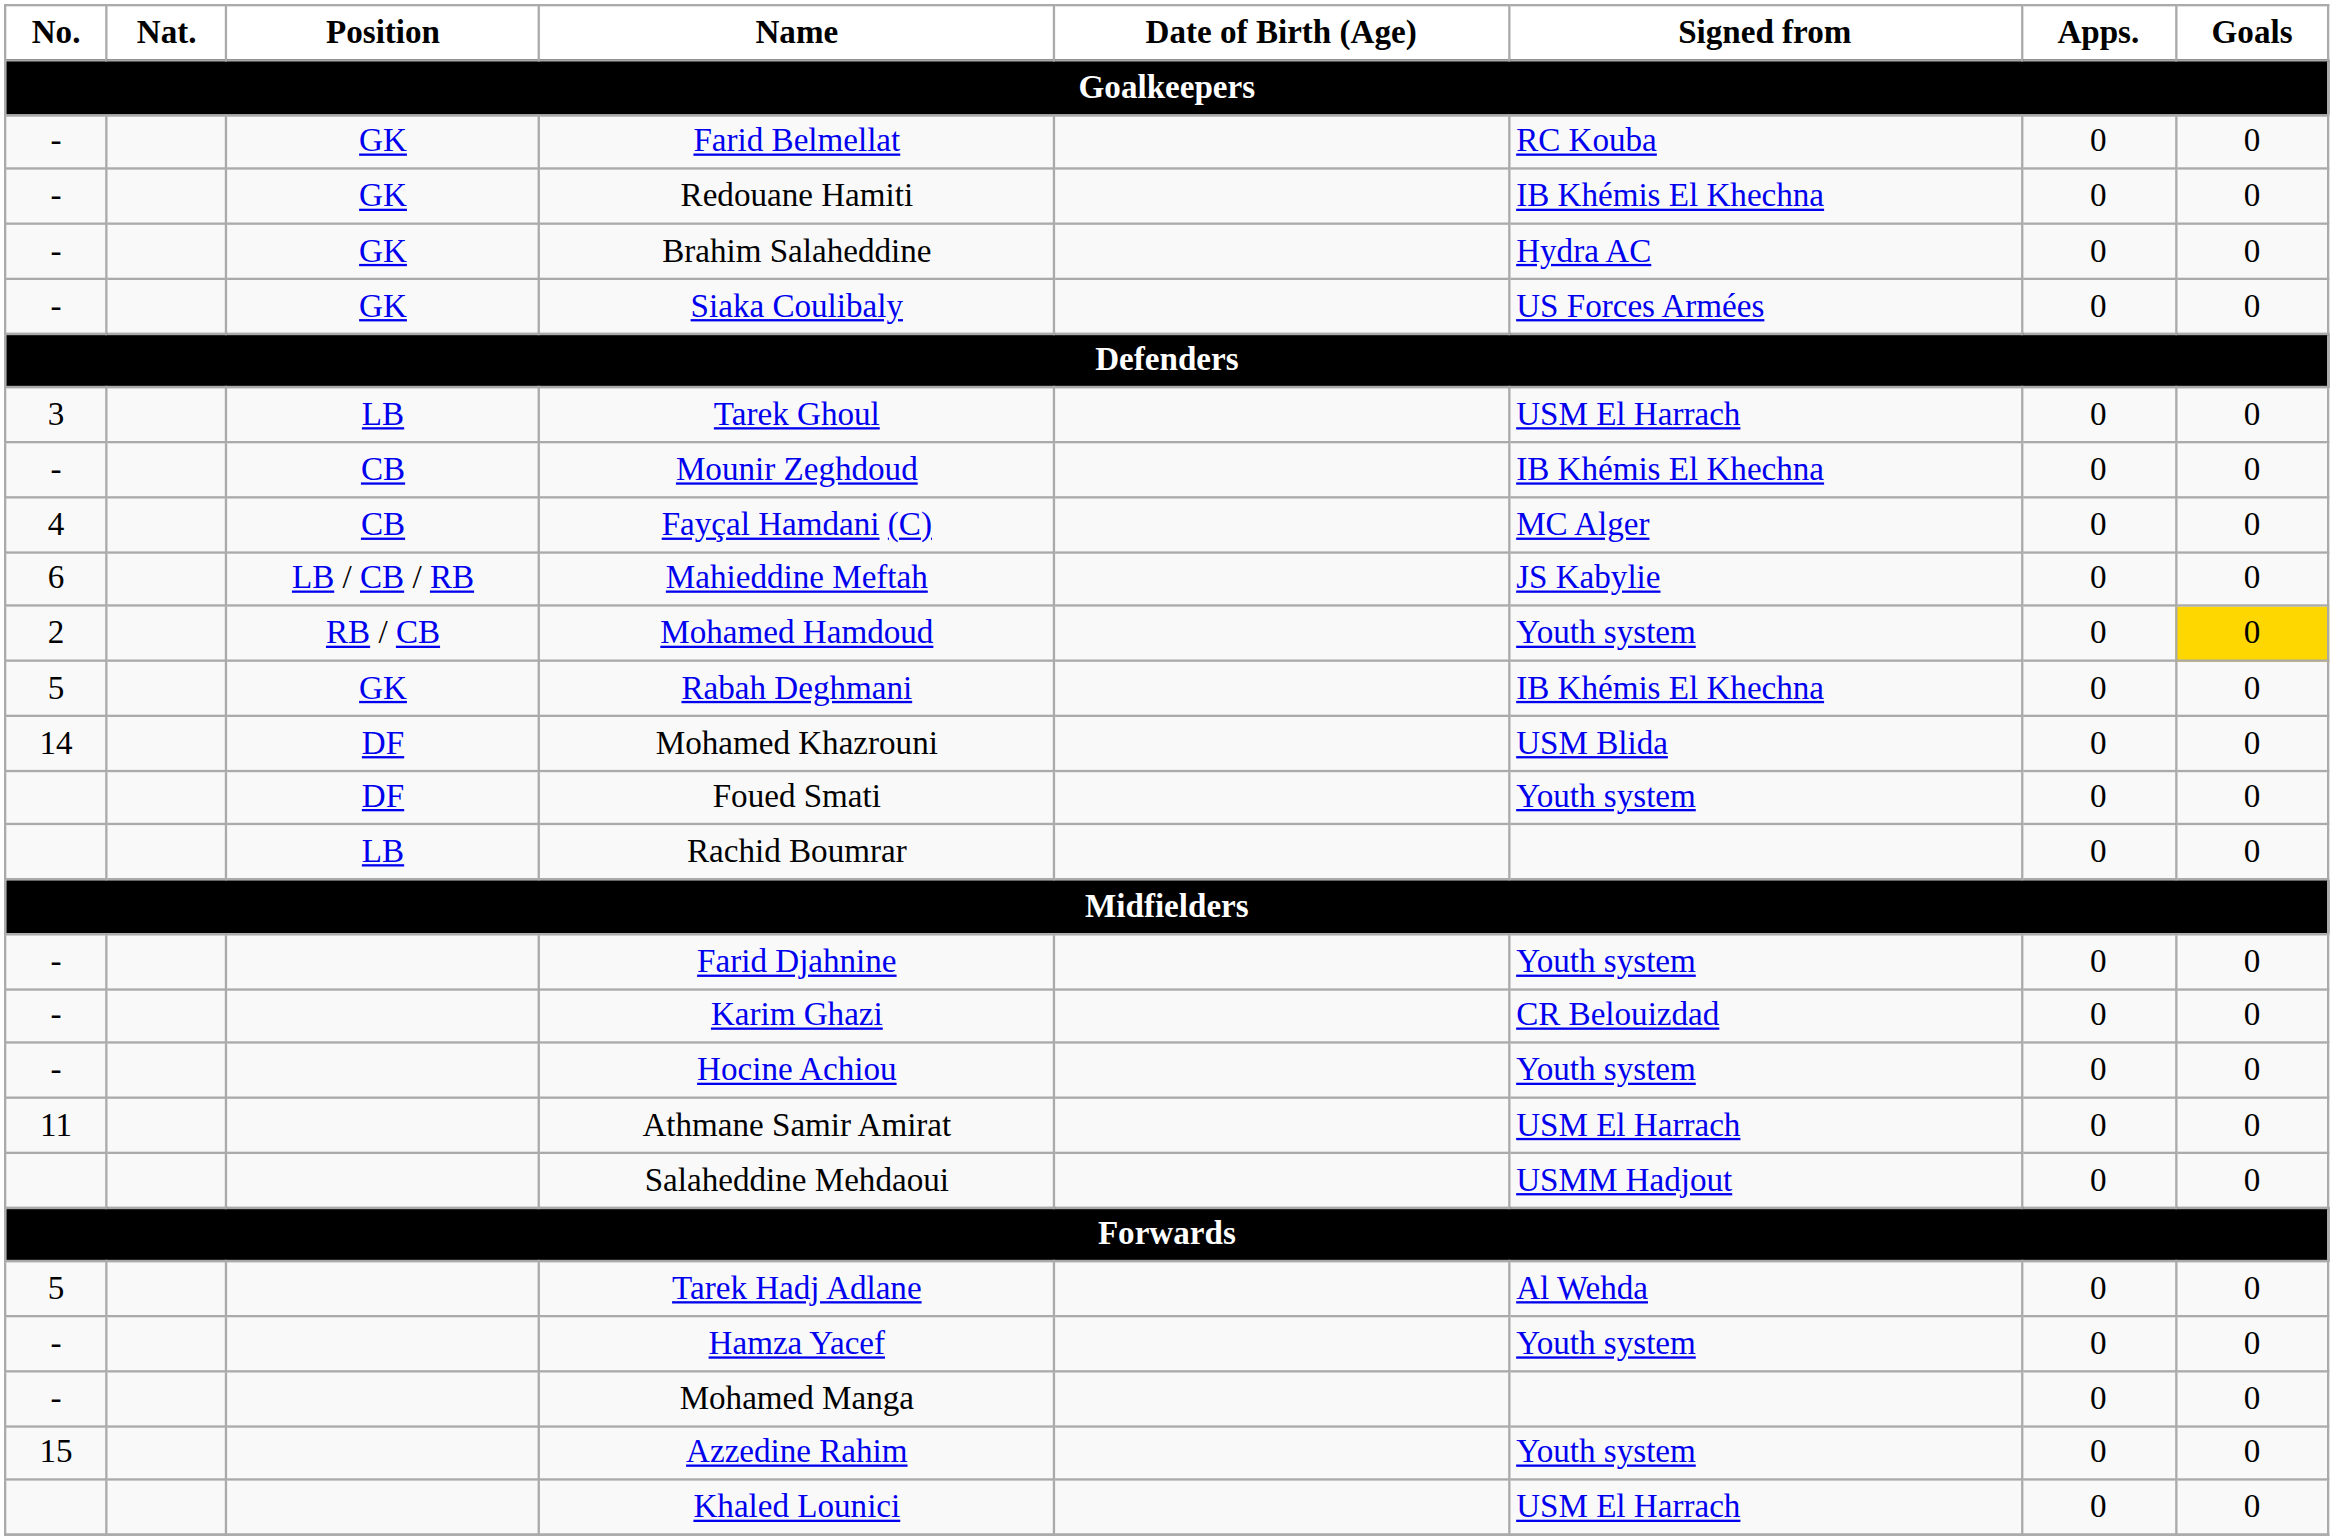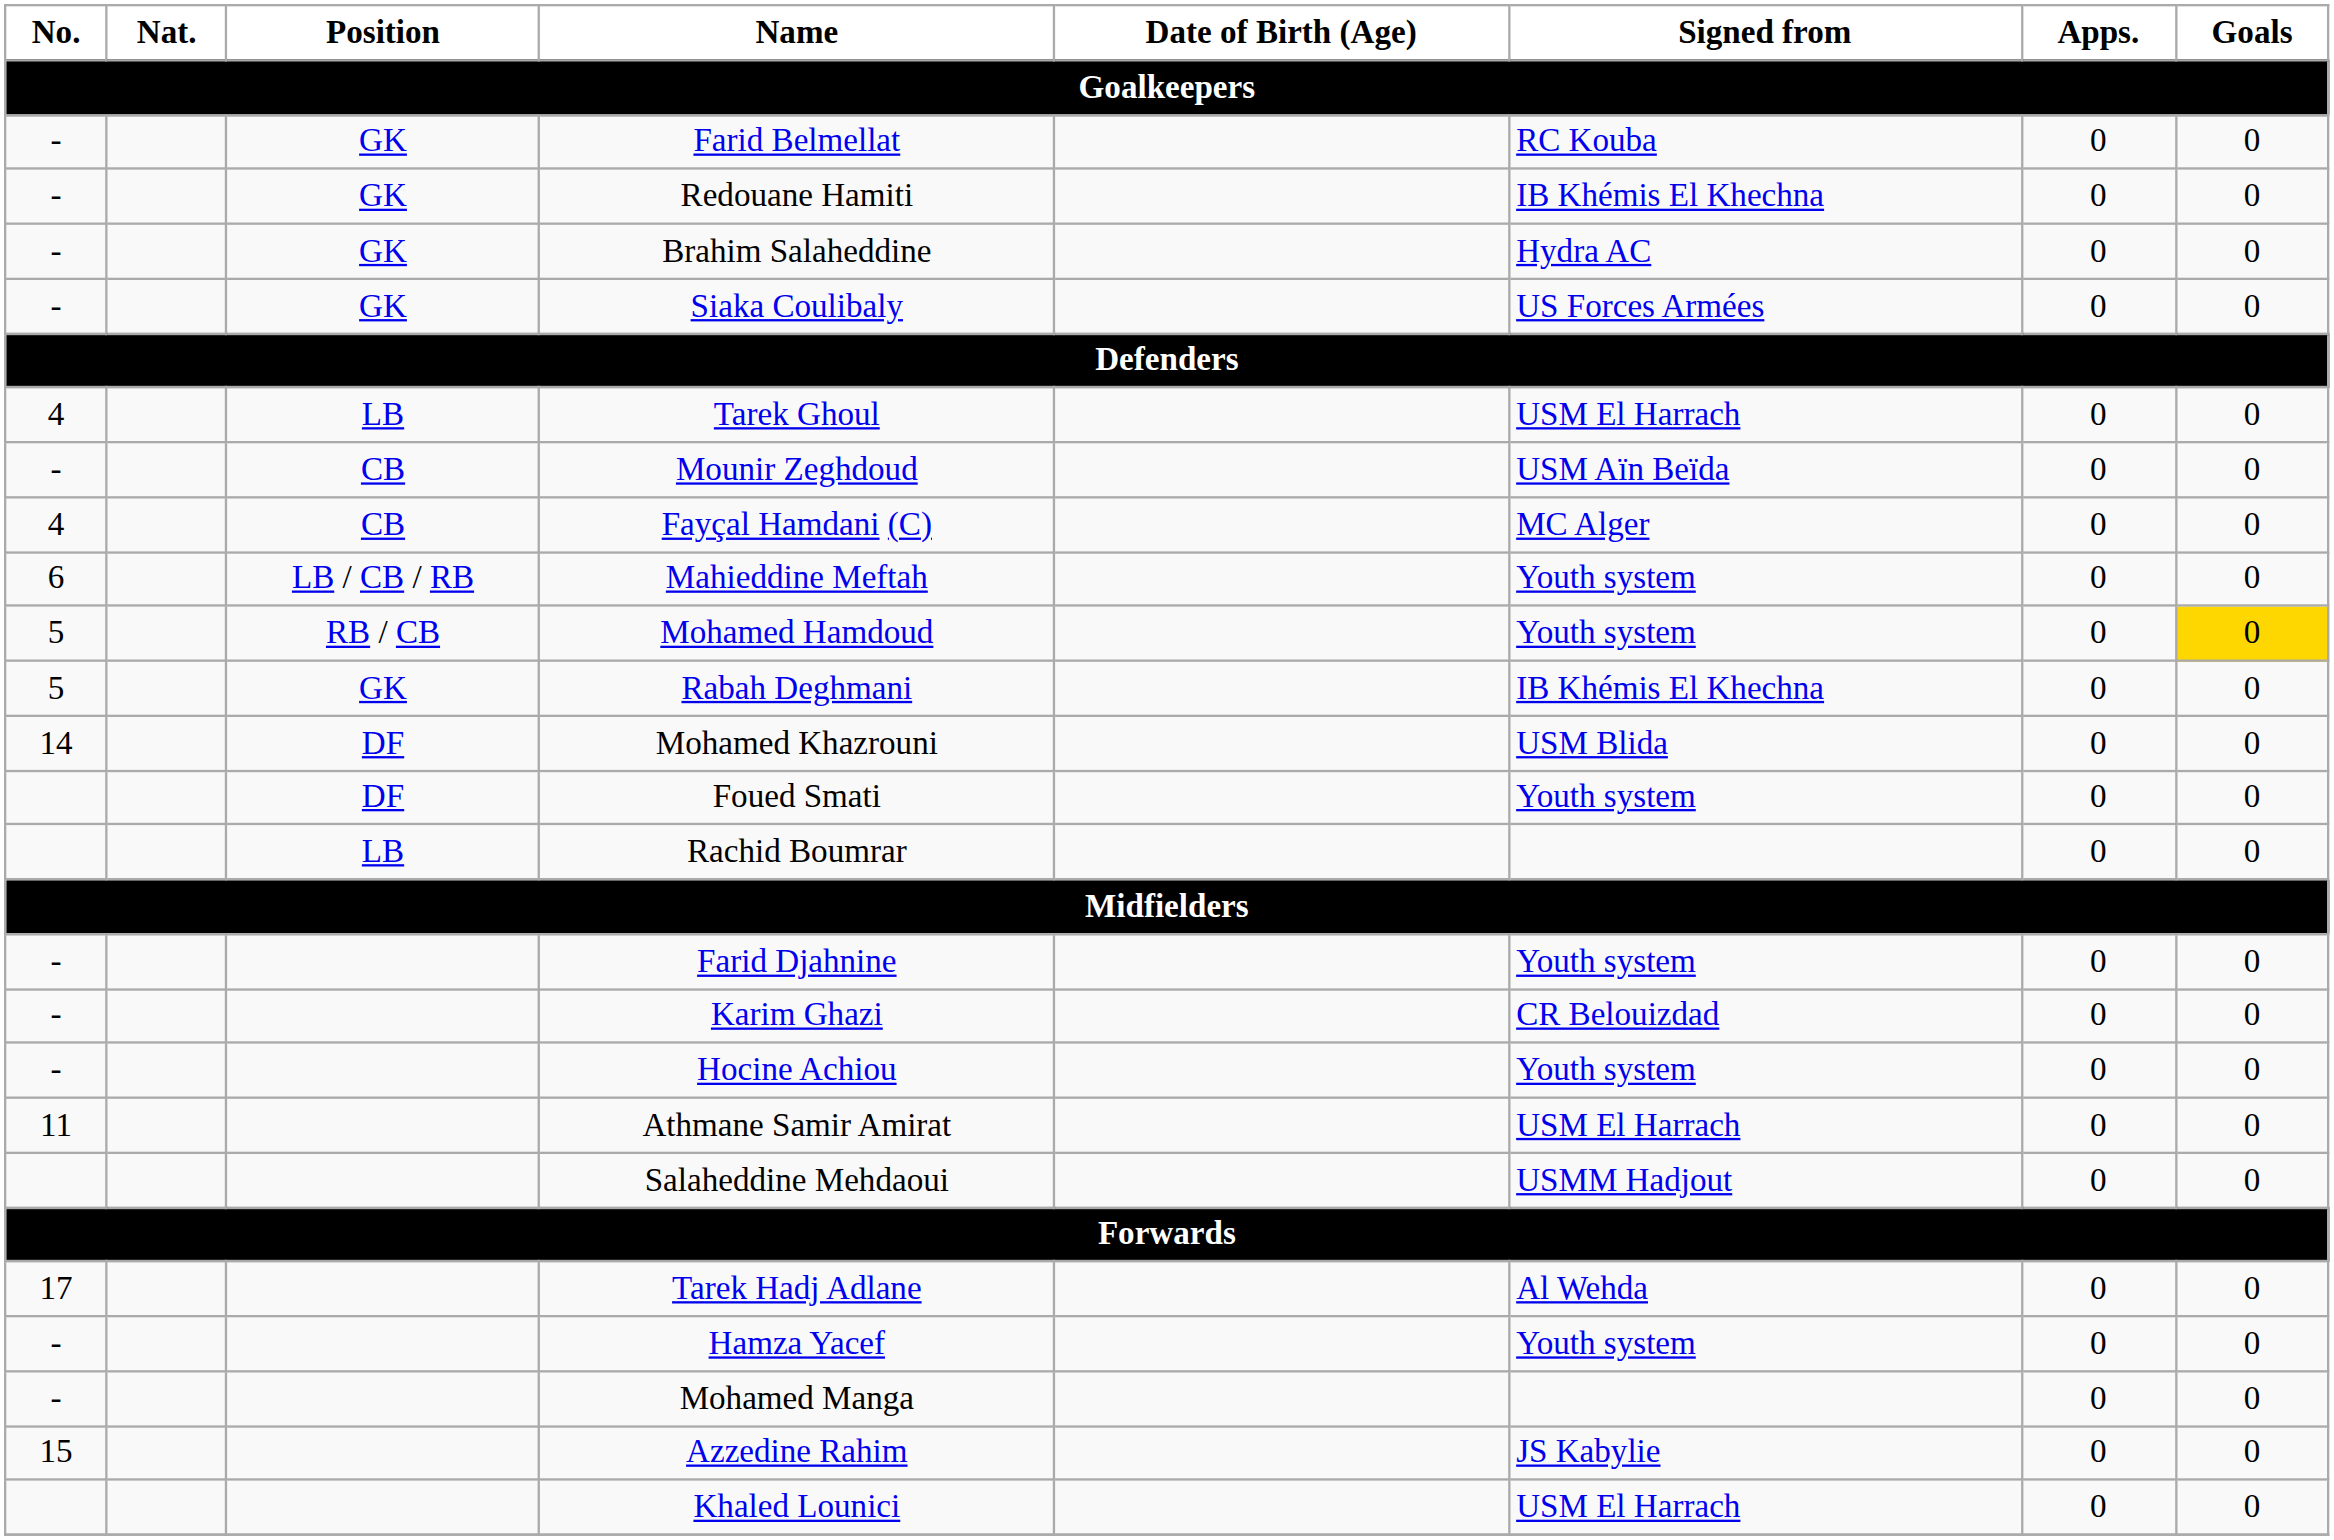Tarek Ghoul | No.: 3 -> 4
Mounir Zeghdoud | Signed from: IB Khémis El Khechna -> USM Aïn Beïda
Mahieddine Meftah | Signed from: JS Kabylie -> Youth system
Mohamed Hamdoud | No.: 2 -> 5
Tarek Hadj Adlane | No.: 5 -> 17
Azzedine Rahim | Signed from: Youth system -> JS Kabylie
